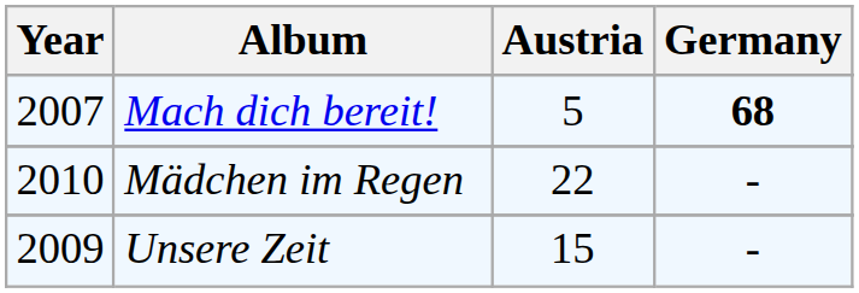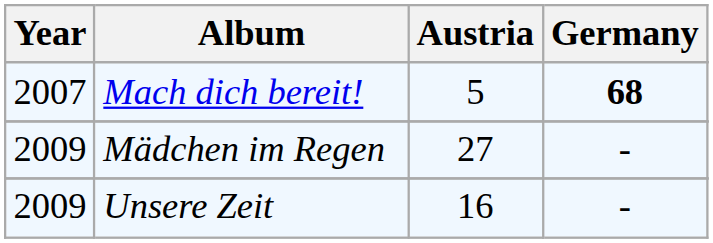Mädchen im Regen | Year: 2010 -> 2009
Mädchen im Regen | Austria: 22 -> 27
Unsere Zeit | Austria: 15 -> 16
